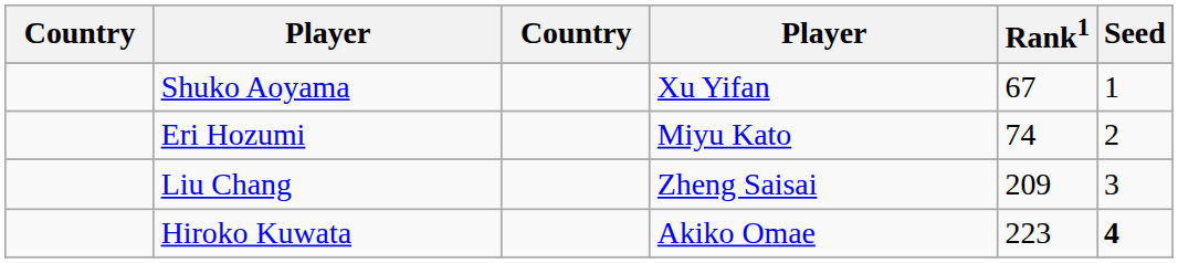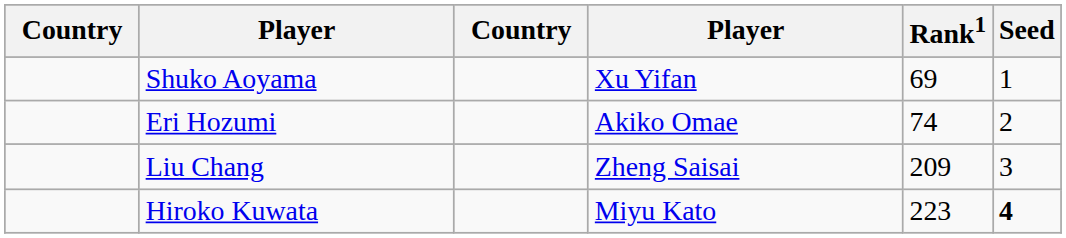Shuko Aoyama | Rank1: 67 -> 69
Eri Hozumi | column 4: Miyu Kato -> Akiko Omae
Hiroko Kuwata | column 4: Akiko Omae -> Miyu Kato
